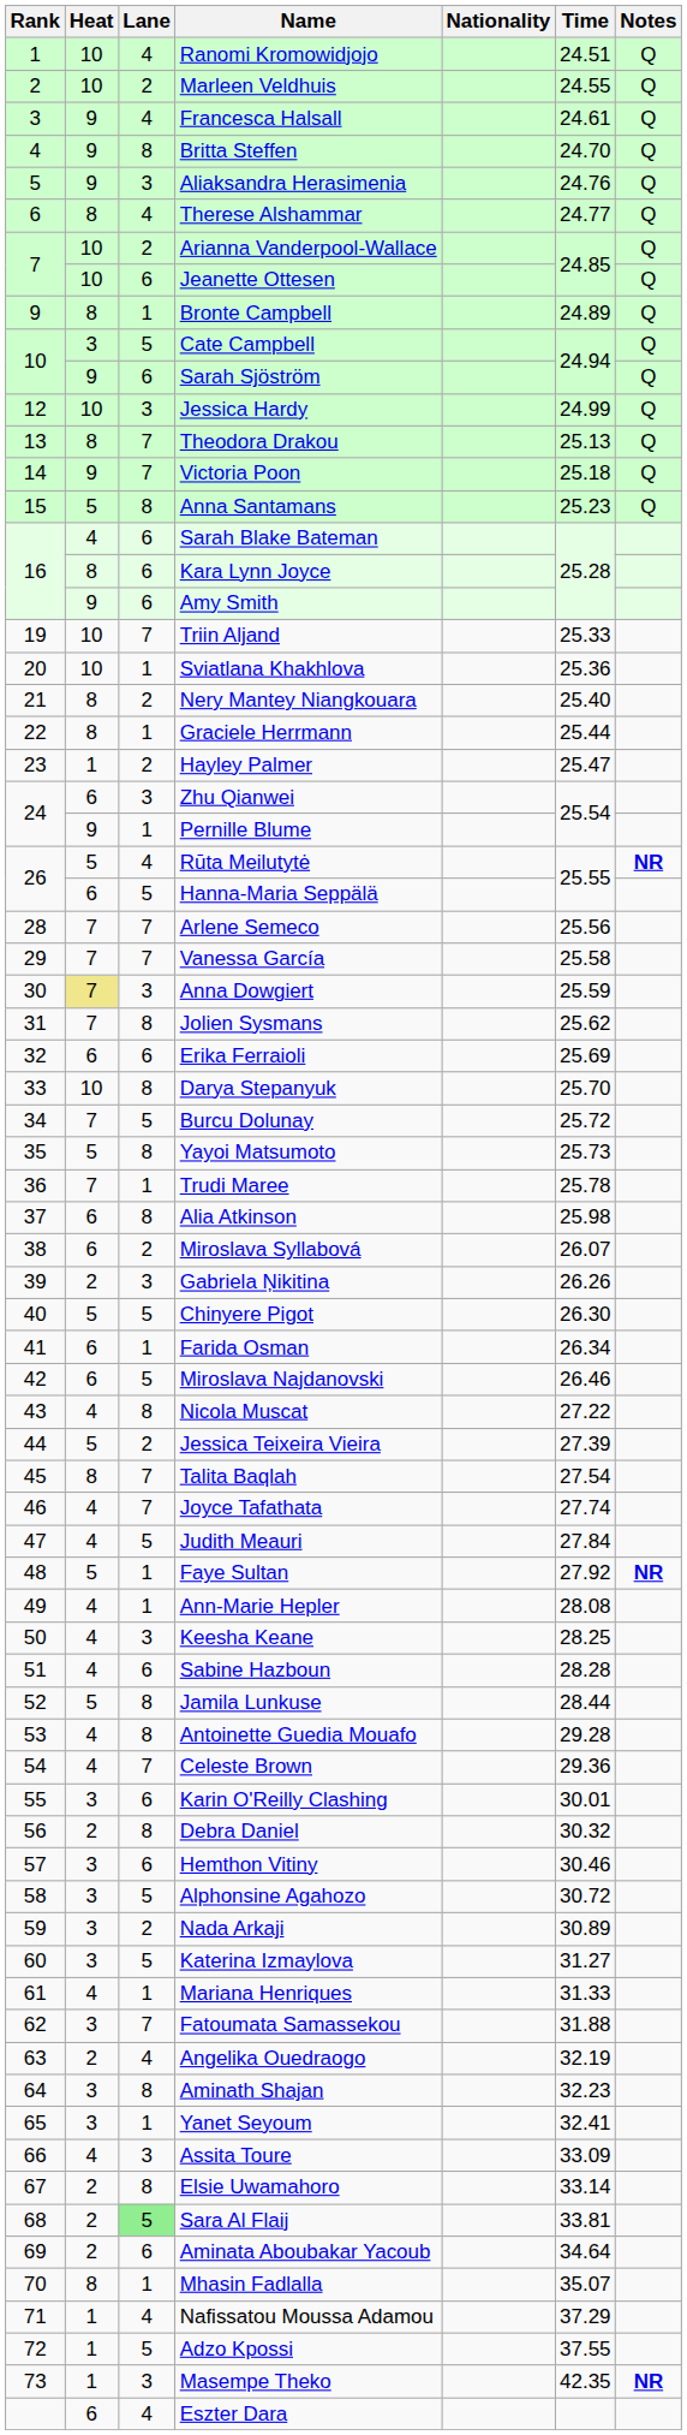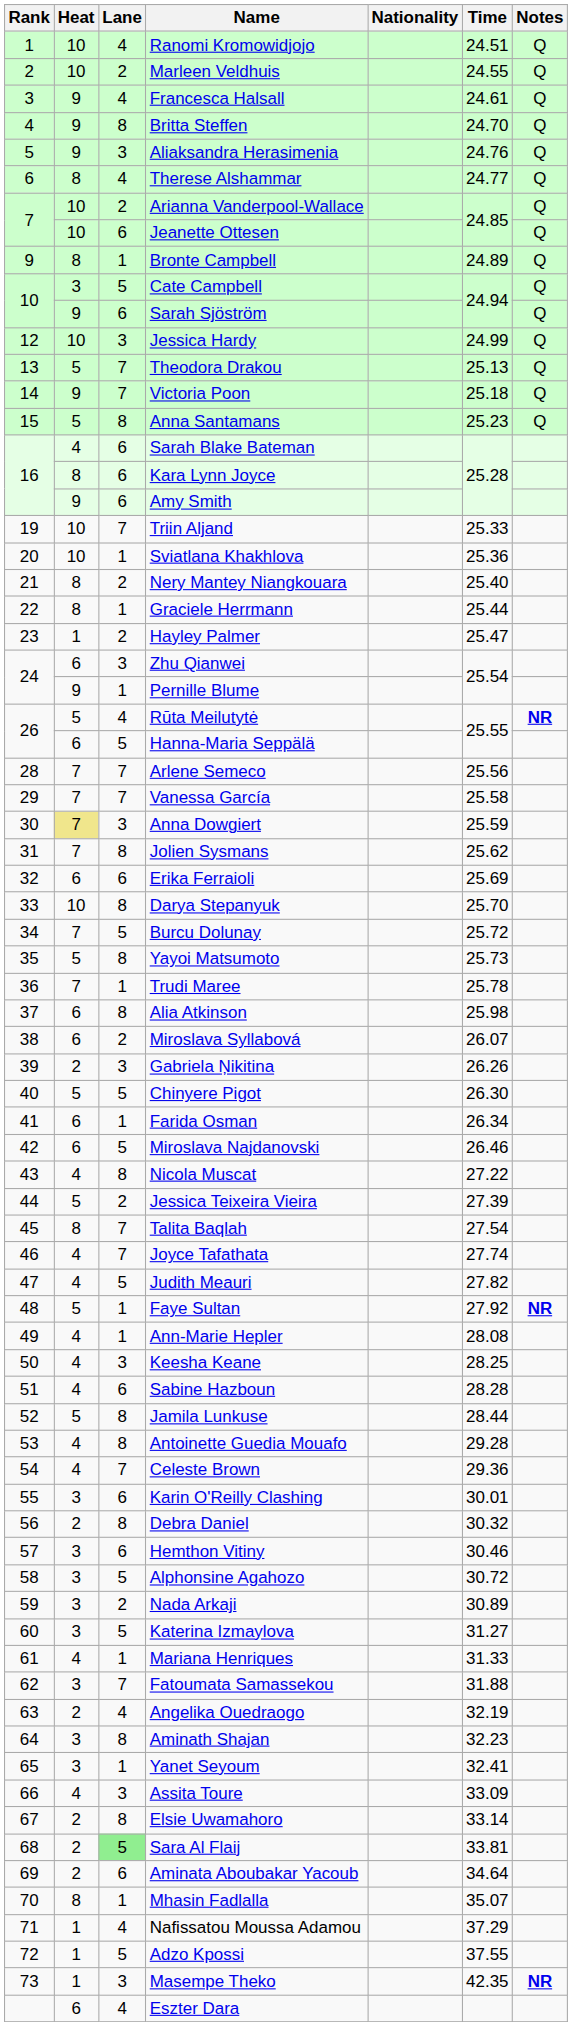Theodora Drakou | Heat: 8 -> 5
Judith Meauri | Time: 27.84 -> 27.82
